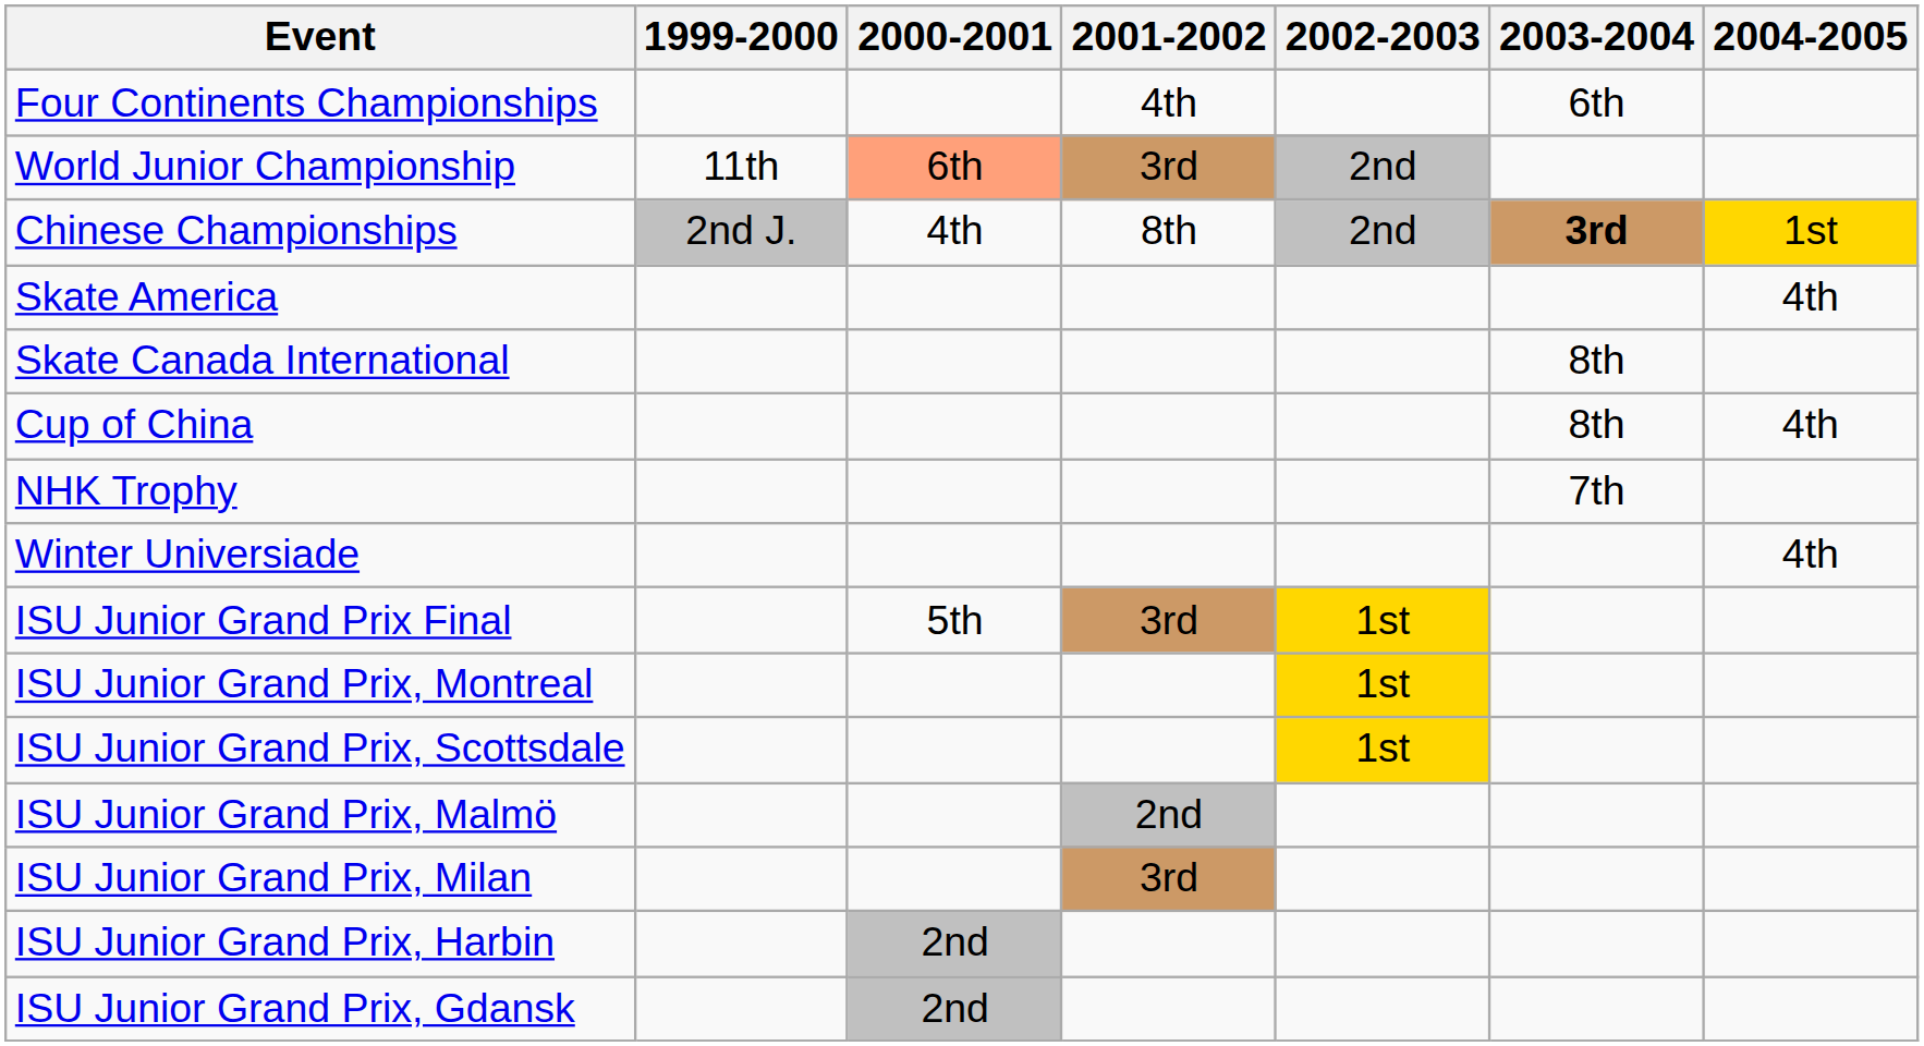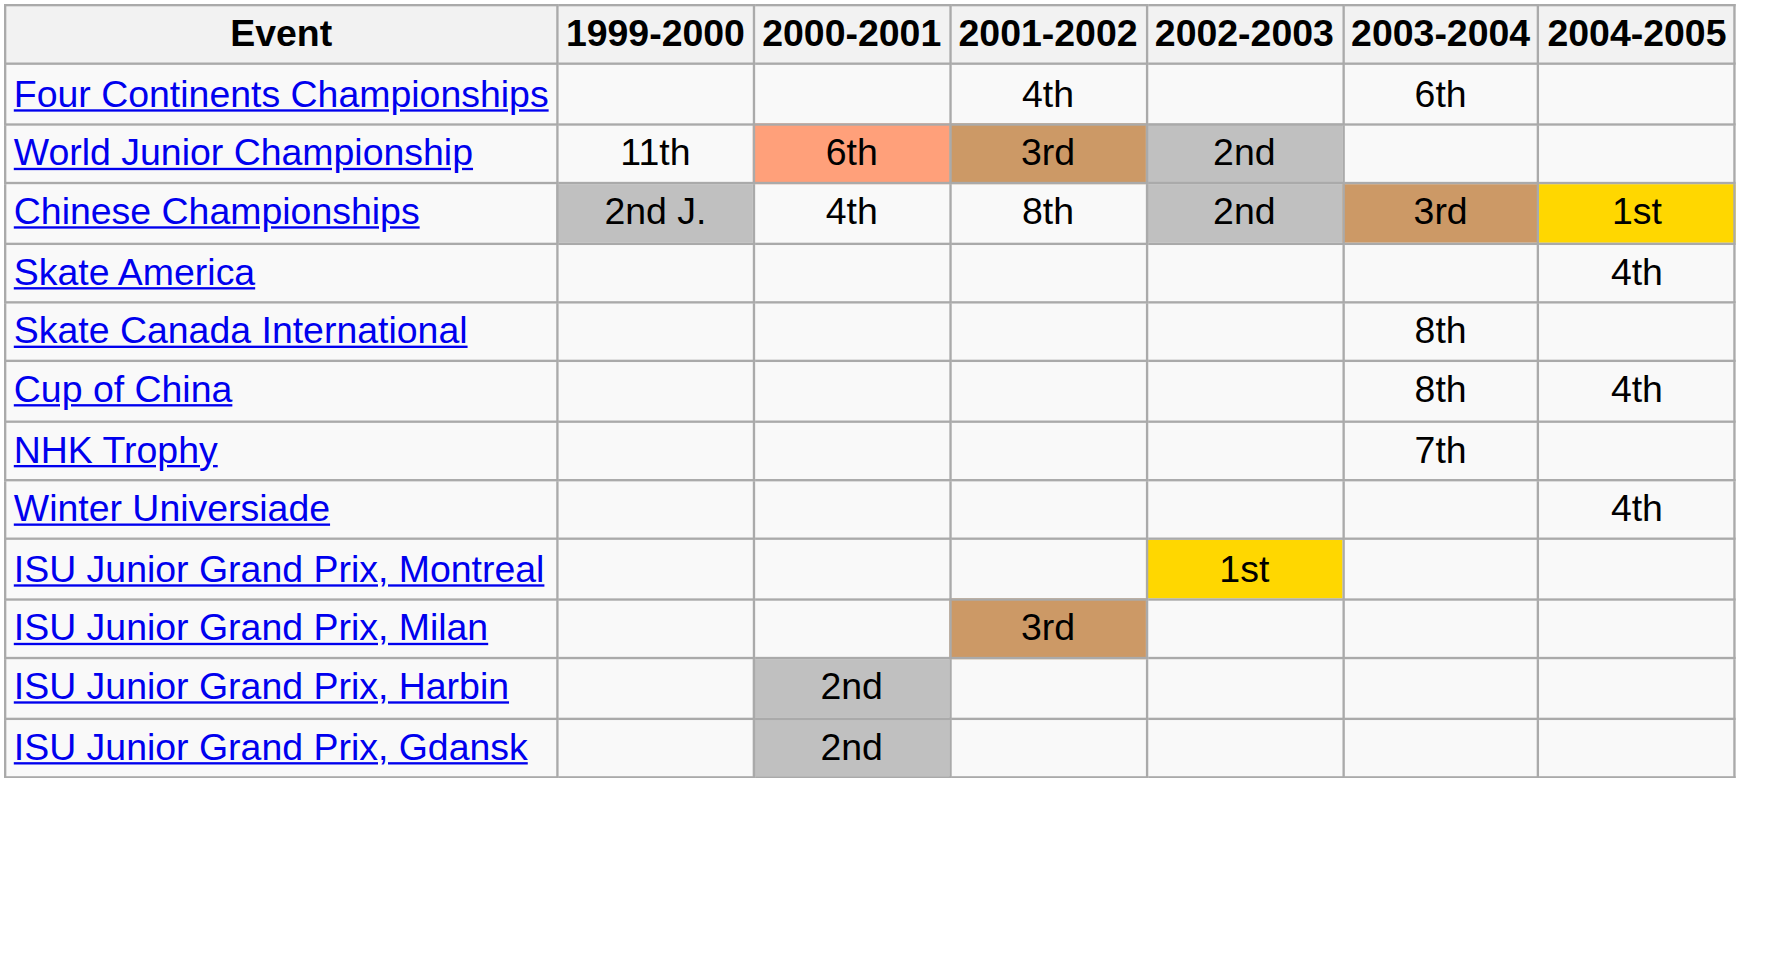Chinese Championships | 2003-2004: bold -> normal
- row: ISU Junior Grand Prix Final | 5th | 3rd | 1st
- row: ISU Junior Grand Prix, Scottsdale | 1st
- row: ISU Junior Grand Prix, Malmö | 2nd
